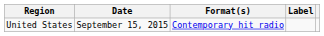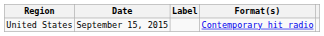columns swapped: Format(s) <-> Label
